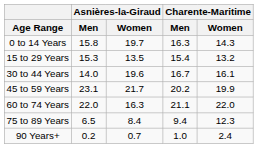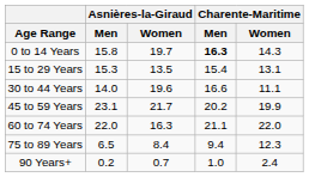0 to 14 Years | Charente-Maritime / Men: normal -> bold
15 to 29 Years | Charente-Maritime / Women: 13.2 -> 13.1
30 to 44 Years | Charente-Maritime / Men: 16.7 -> 16.6
30 to 44 Years | Charente-Maritime / Women: 16.1 -> 11.1
